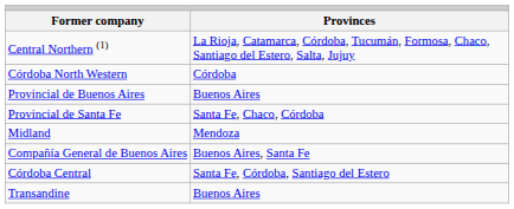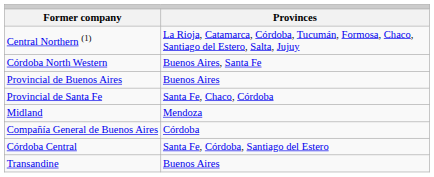Córdoba North Western | column 2: Córdoba -> Buenos Aires, Santa Fe
Compañía General de Buenos Aires | column 2: Buenos Aires, Santa Fe -> Córdoba
